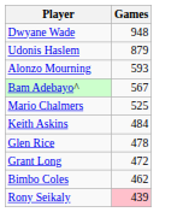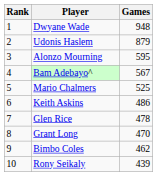+ column: Rank | 1 | 2 | 3 | 4 | 5 | 6 | 7 | 8 | 9 | 10
Alonzo Mourning | Games: 593 -> 595
Keith Askins | Games: 484 -> 486
Grant Long | Games: 472 -> 470
Rony Seikaly | Games: pink background -> no background
